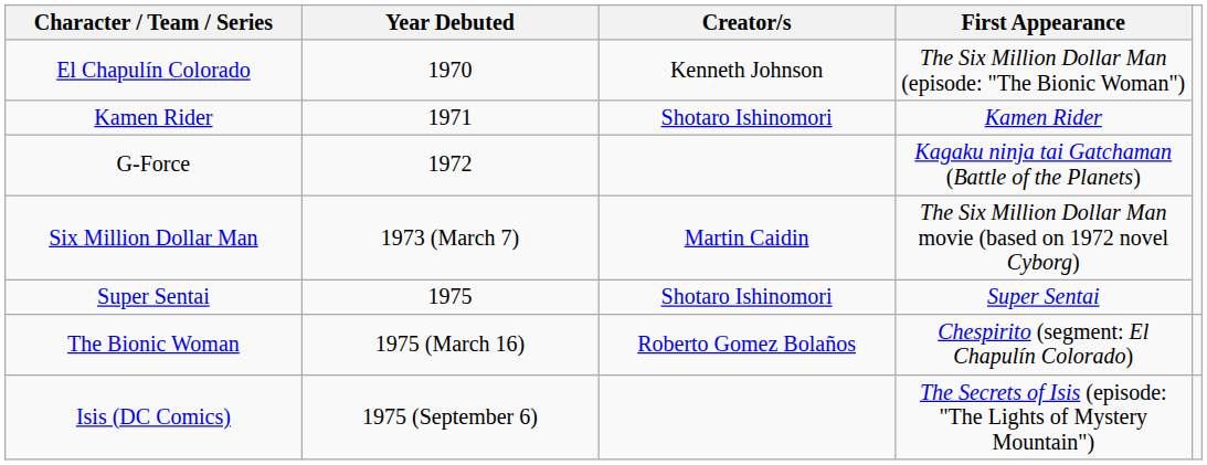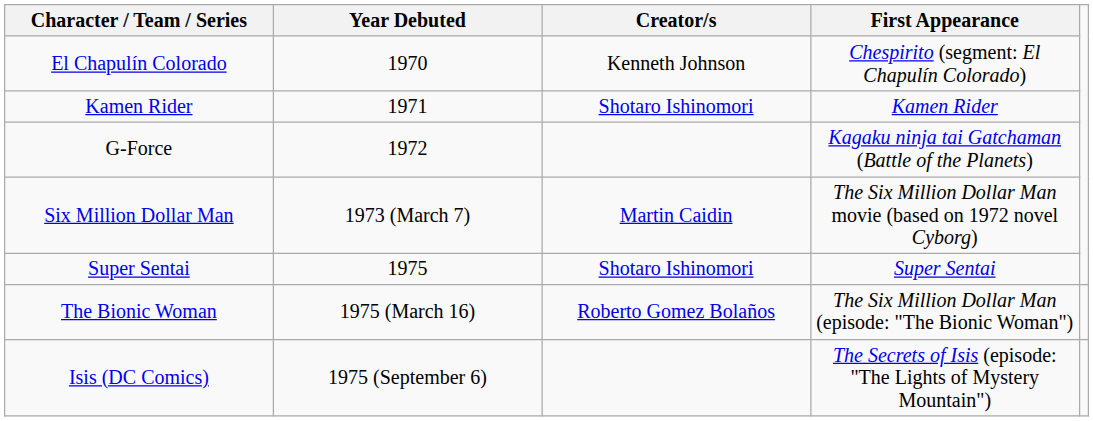El Chapulín Colorado | First Appearance: The Six Million Dollar Man (episode: "The Bionic Woman") -> Chespirito (segment: El Chapulín Colorado)
The Bionic Woman | First Appearance: Chespirito (segment: El Chapulín Colorado) -> The Six Million Dollar Man (episode: "The Bionic Woman")
